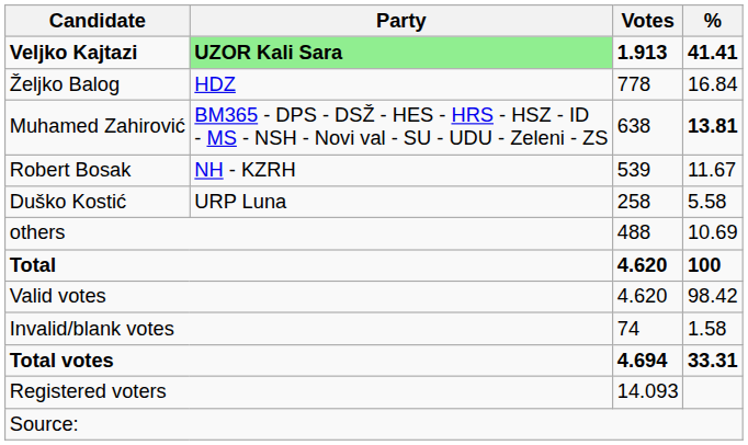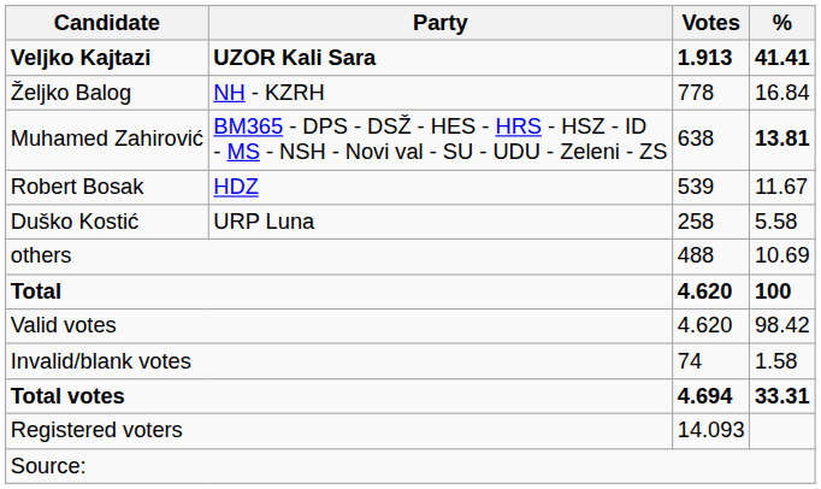Veljko Kajtazi | Party: lightgreen background -> no background
Željko Balog | Party: HDZ -> NH - KZRH
Robert Bosak | Party: NH - KZRH -> HDZ
